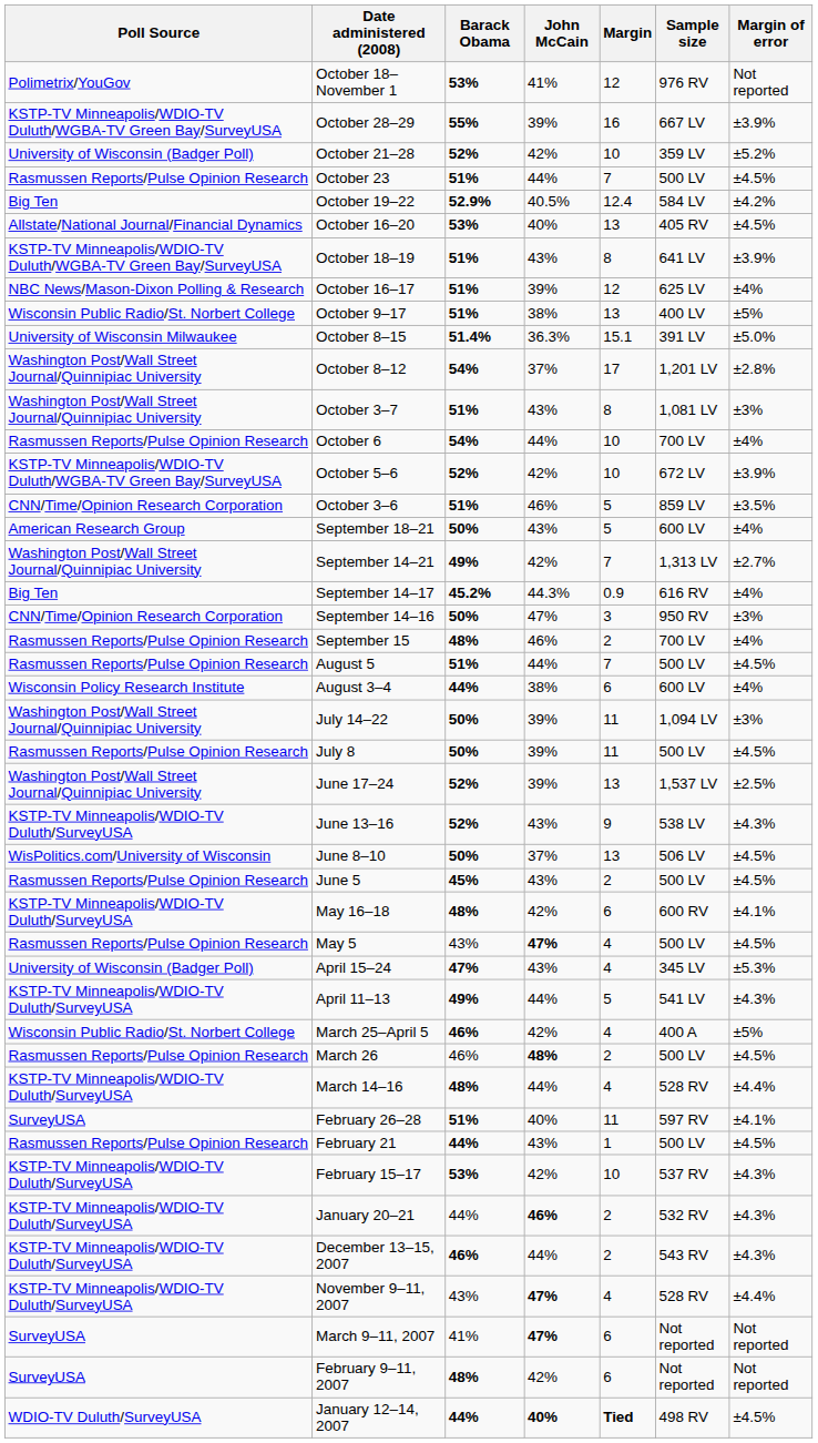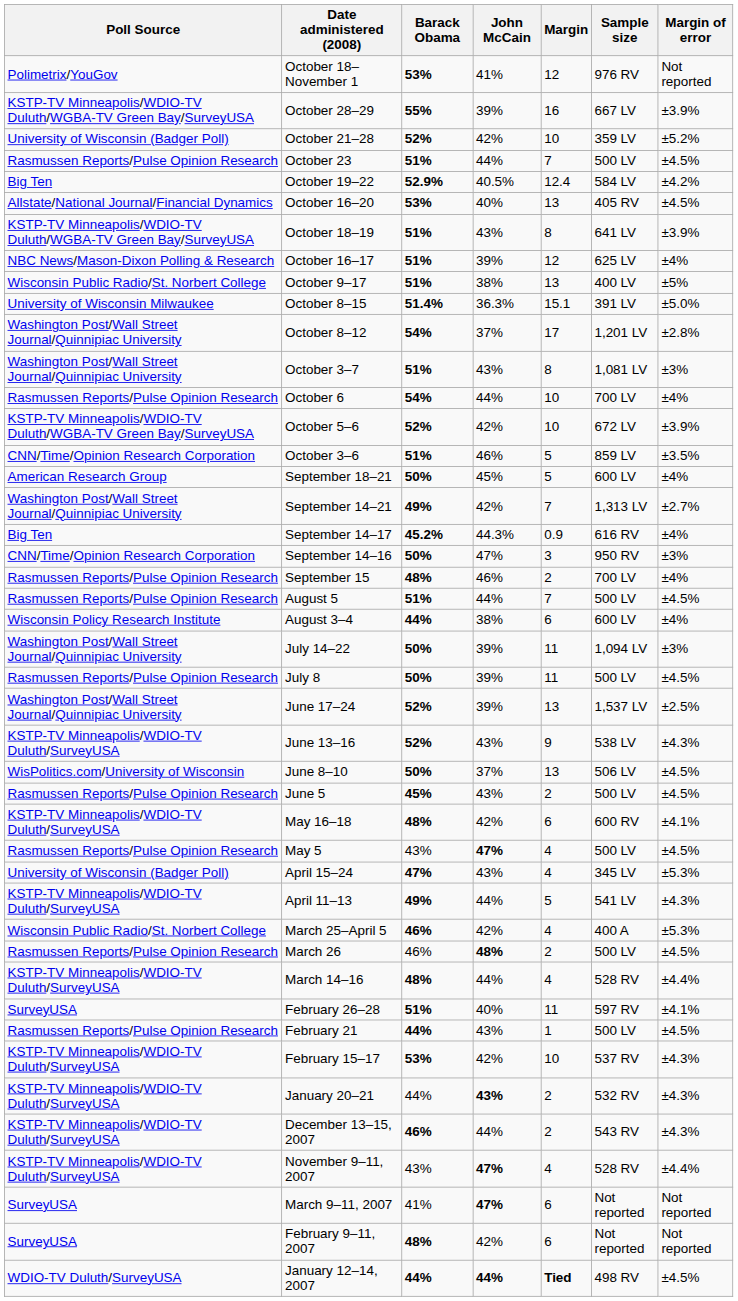September 18–21 | John McCain: 43% -> 45%
March 25–April 5 | Margin of error: ±5% -> ±5.3%
January 20–21 | John McCain: 46% -> 43%
January 12–14, 2007 | John McCain: 40% -> 44%
